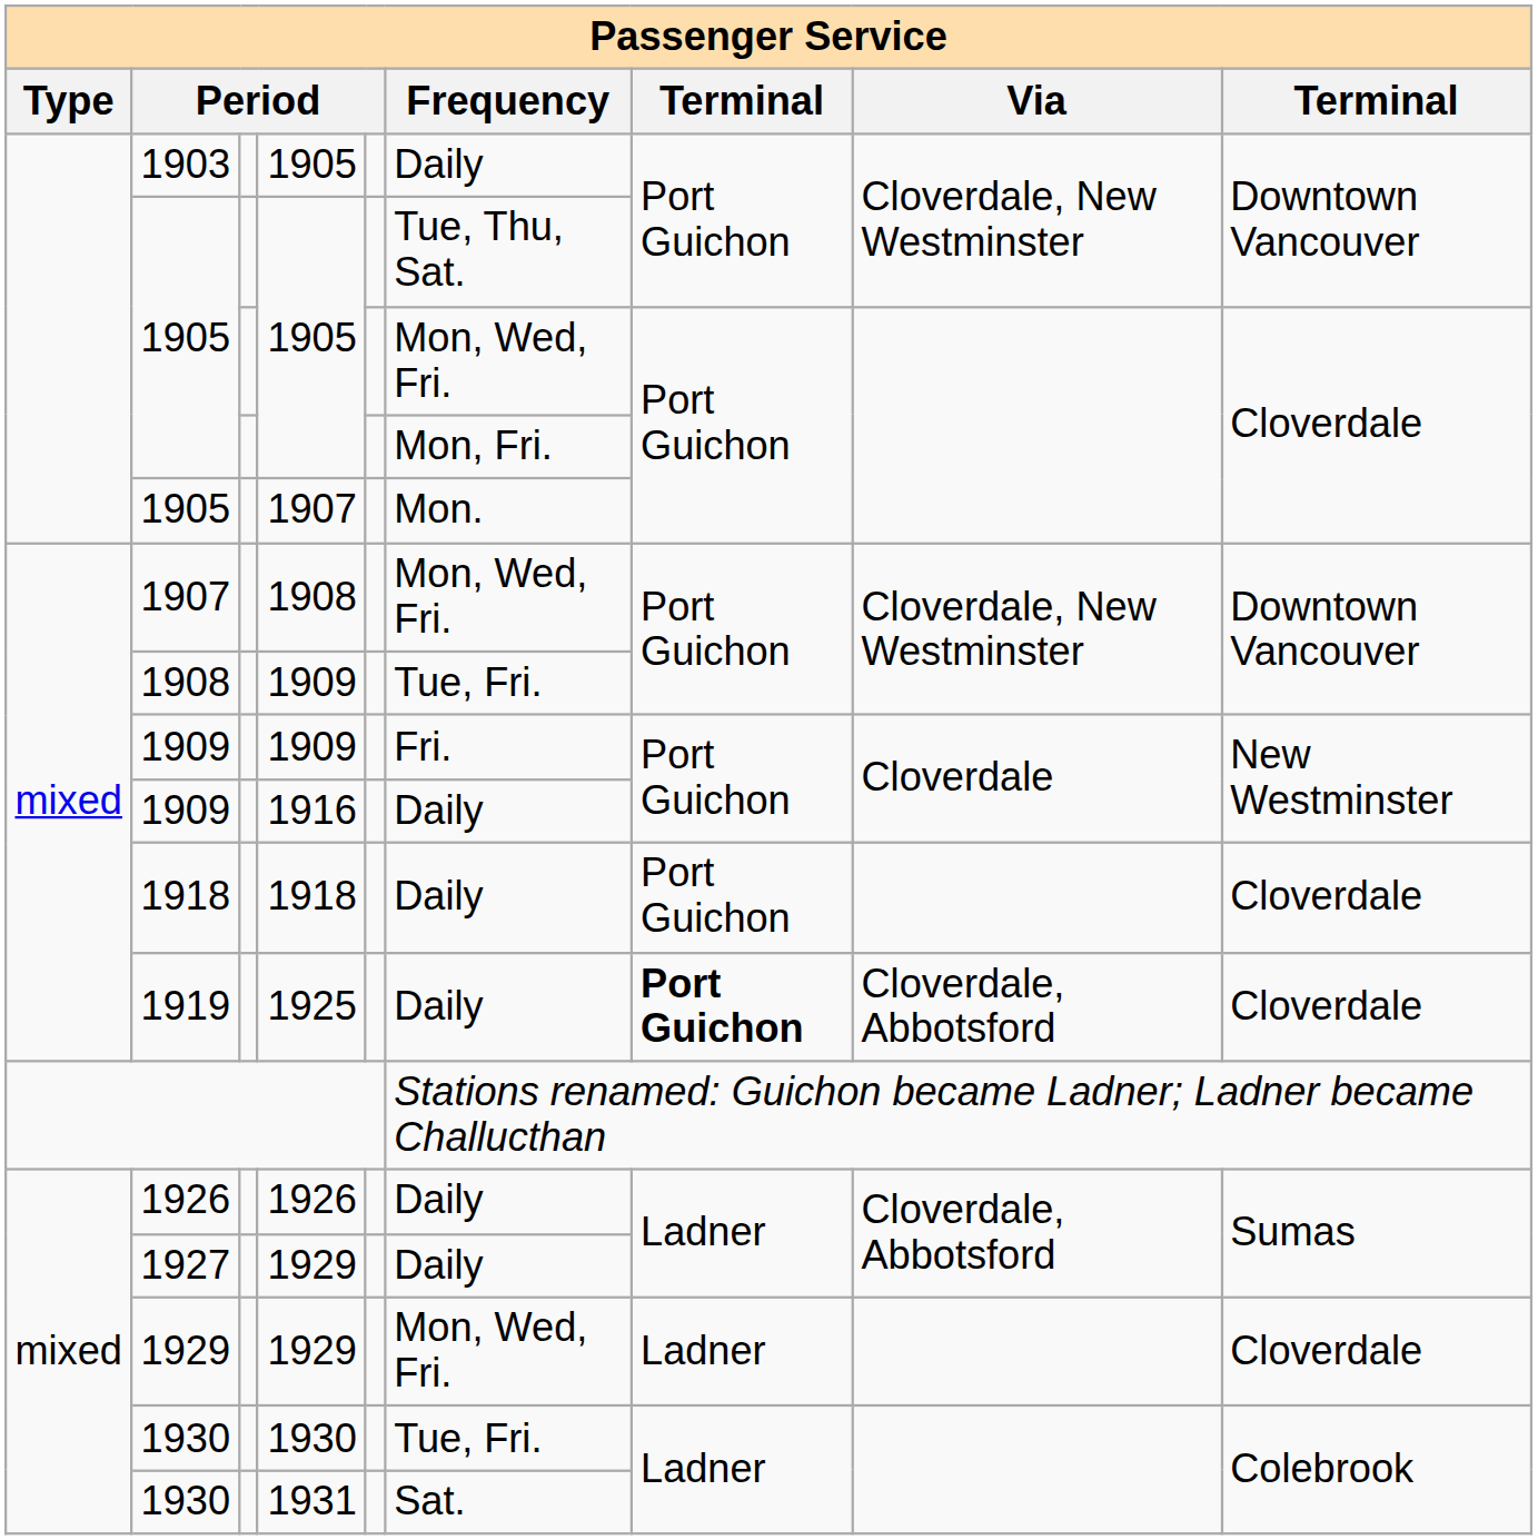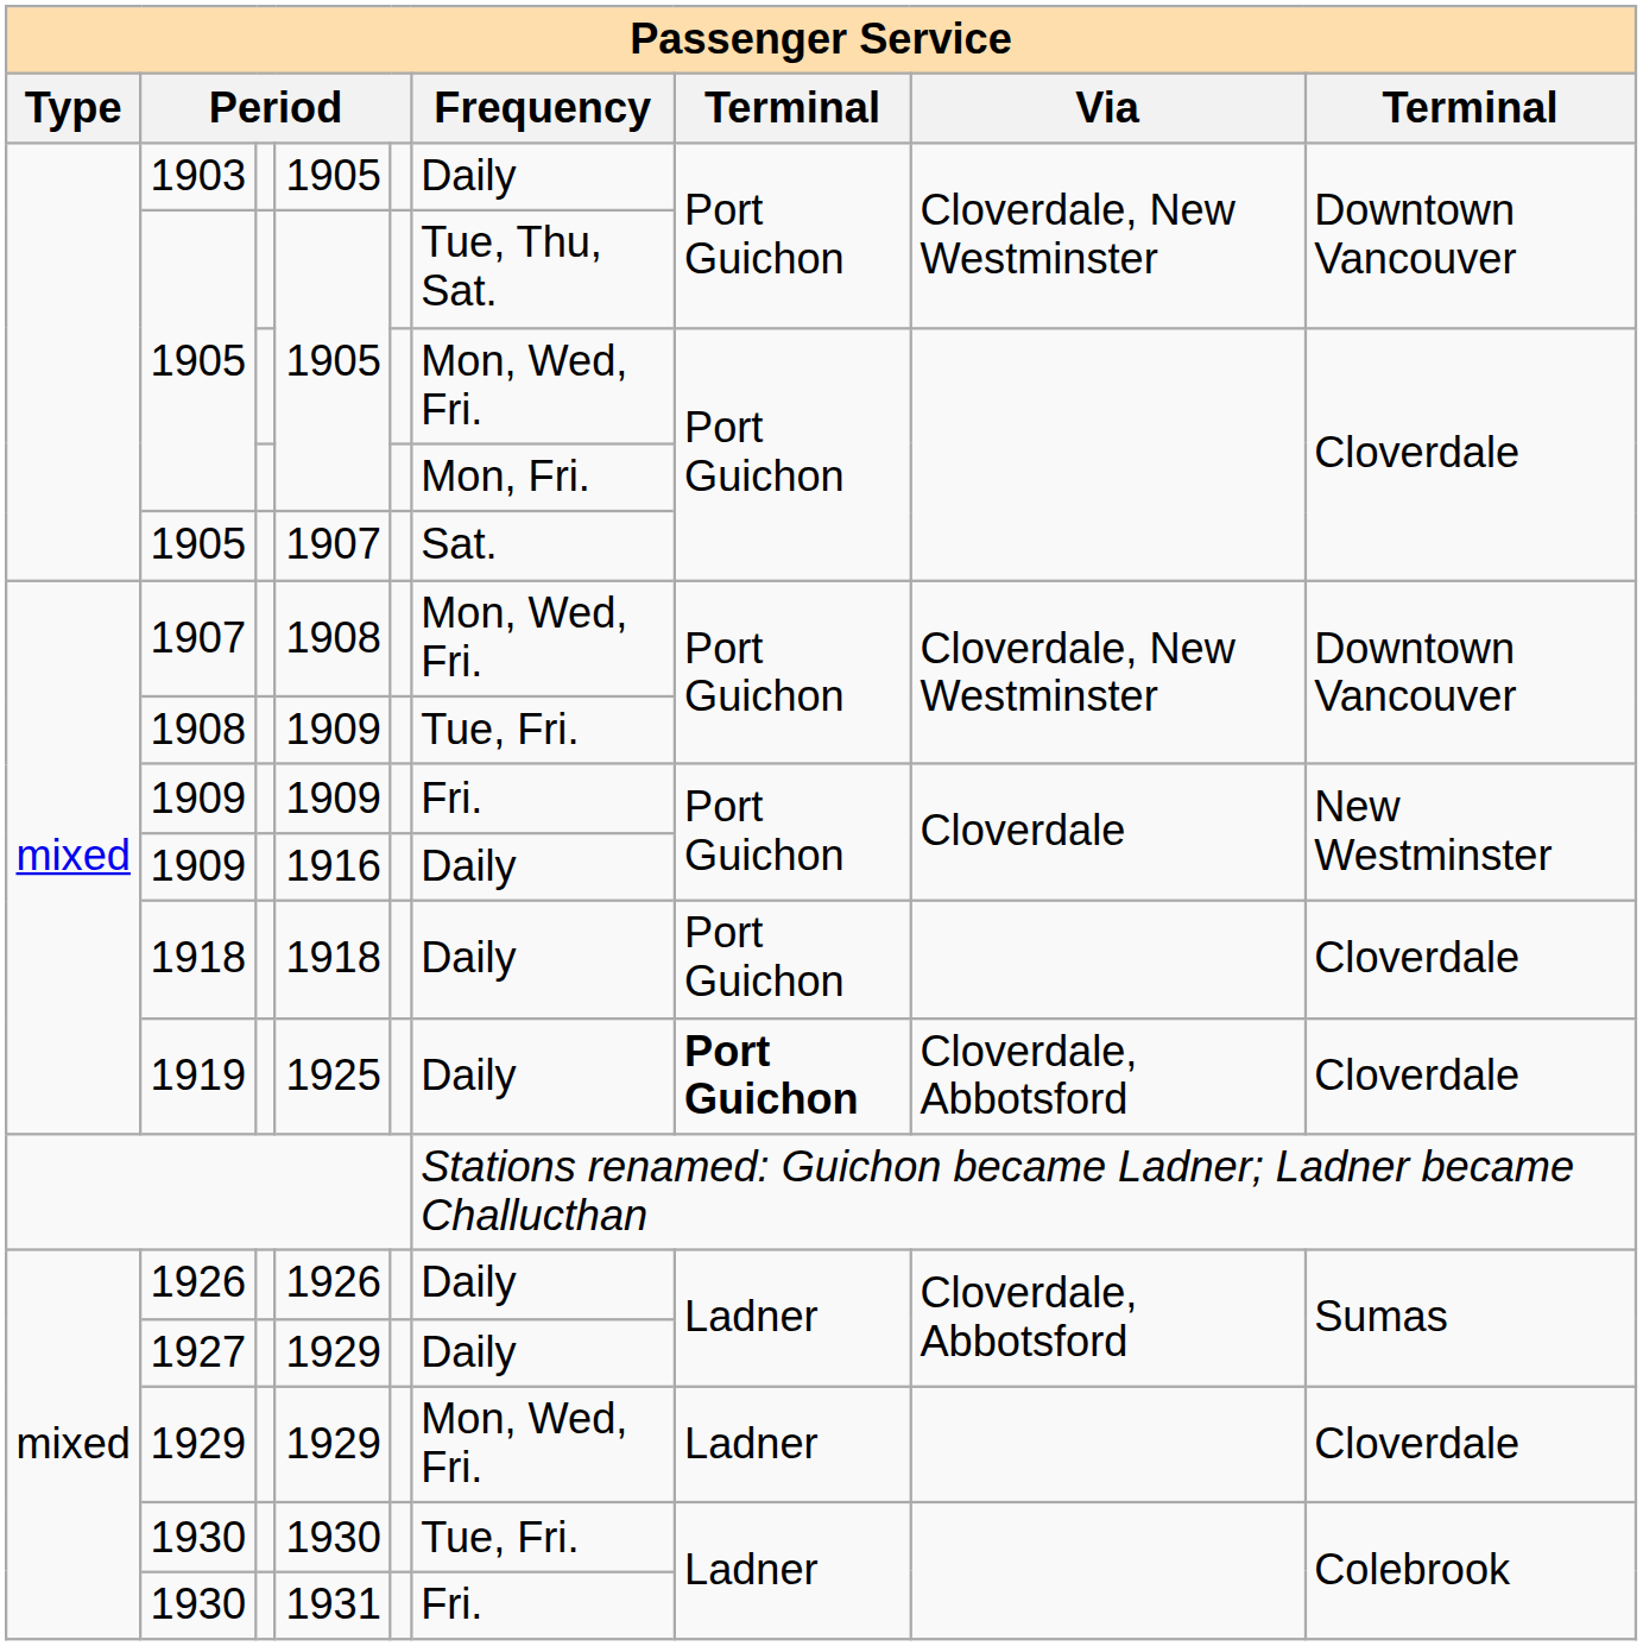1905 / 1907 | Frequency: Mon. -> Sat.
1930 / 1931 | Frequency: Sat. -> Fri.
